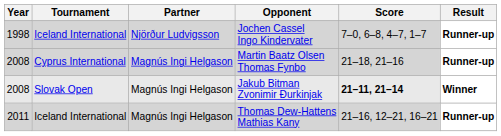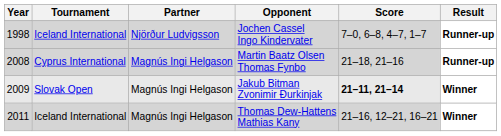Jakub Bitman Zvonimir Đurkinjak | Year: 2008 -> 2009
Thomas Dew-Hattens Mathias Kany | Result: Runner-up -> Winner
